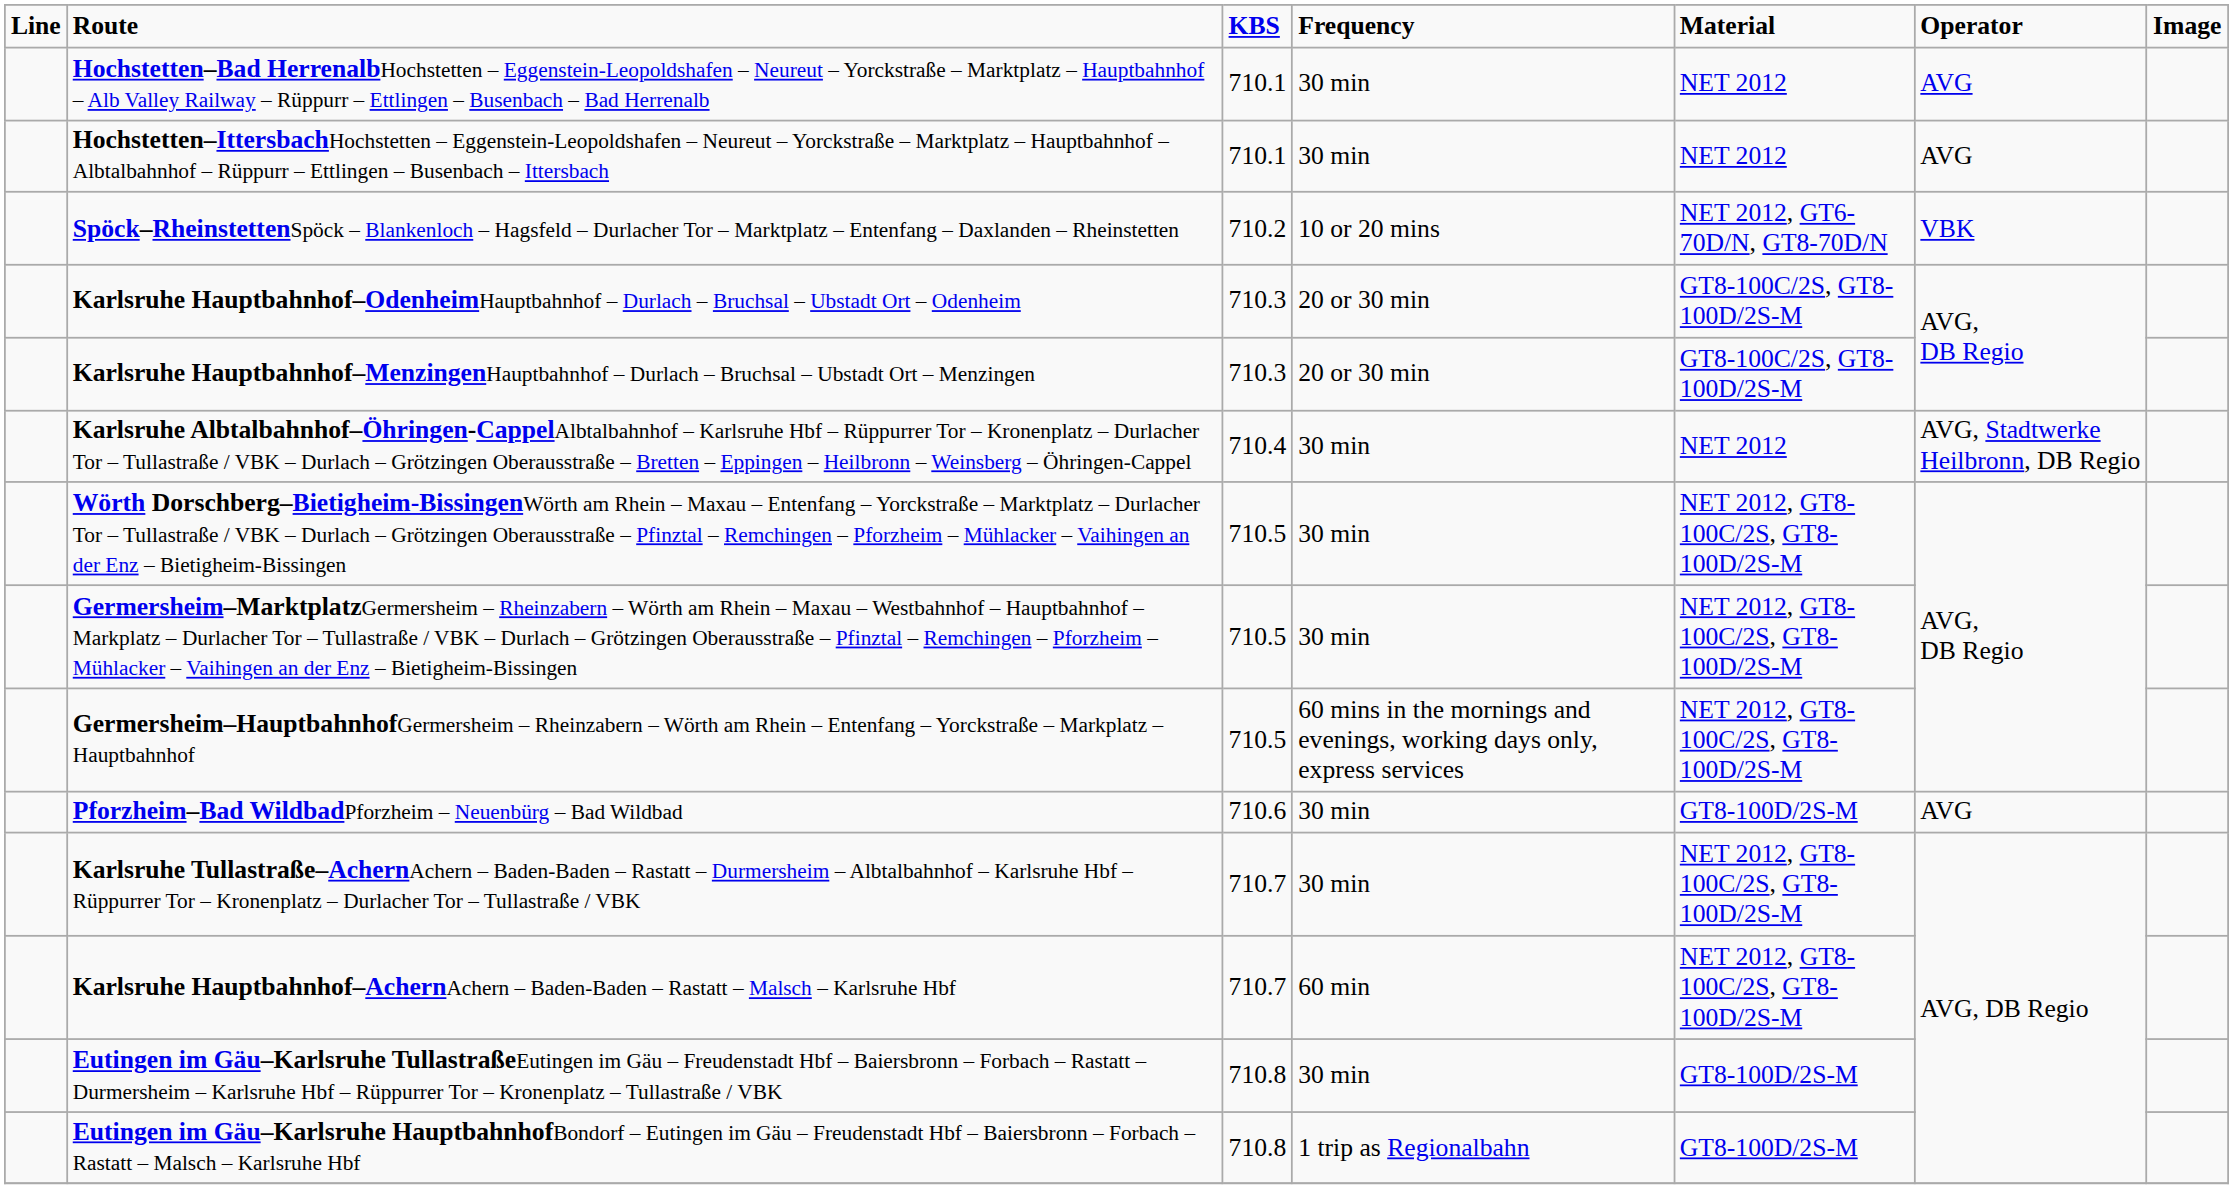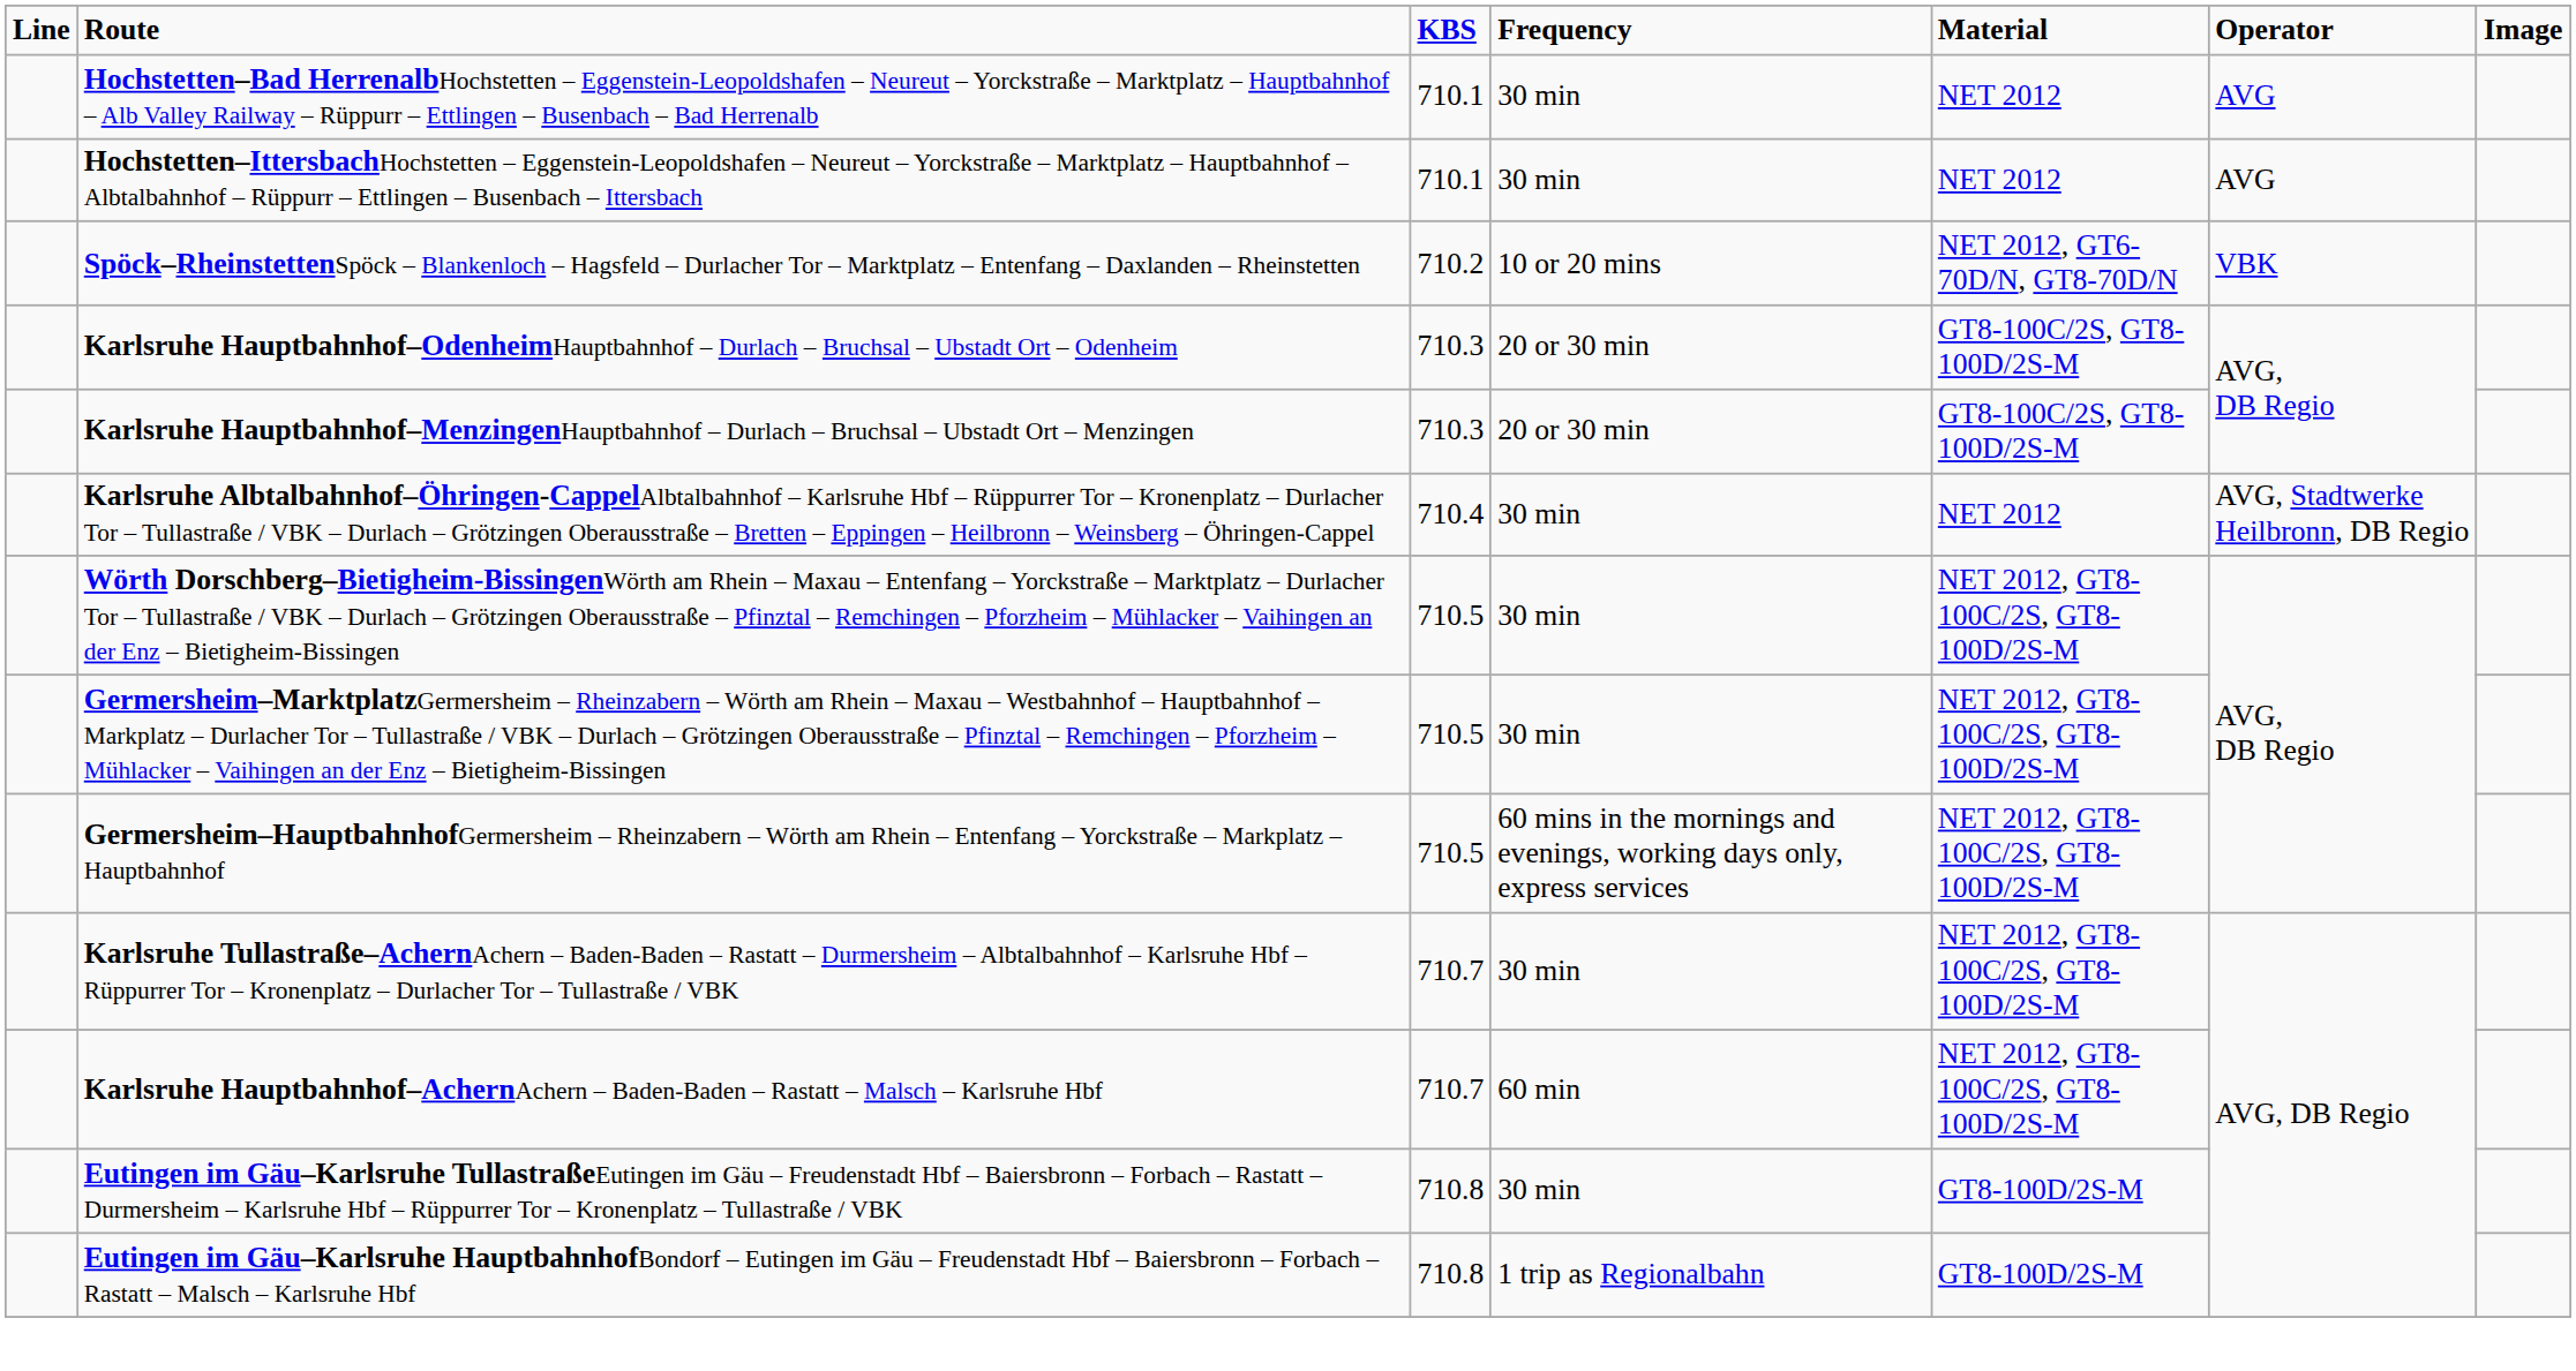- row: Pforzheim–Bad WildbadPforzheim – Neuenbürg – Bad Wildbad | 710.6 | 30 min | GT8-100D/2S-M | AVG
